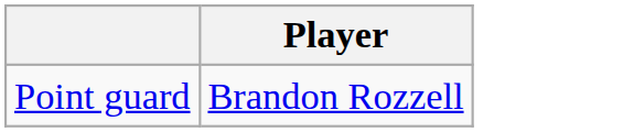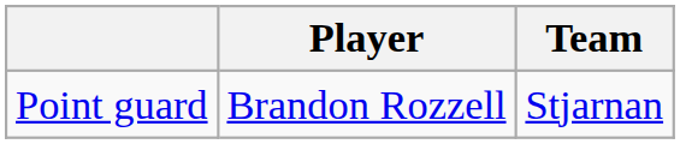+ column: Team | Stjarnan
